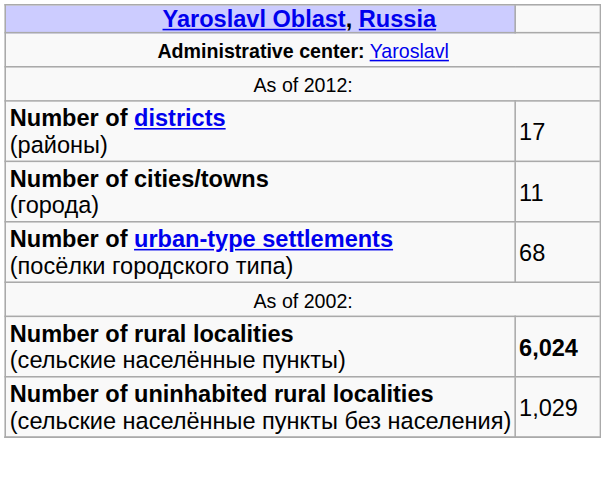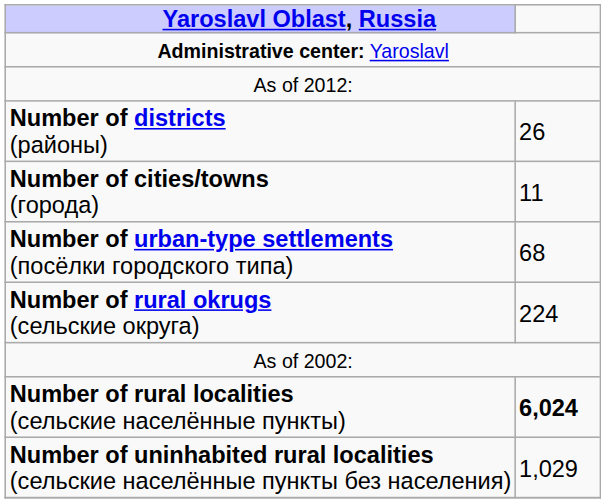Number of districts (районы) | column 2: 17 -> 26
+ row: Number of rural okrugs (сельские округа) | 224
